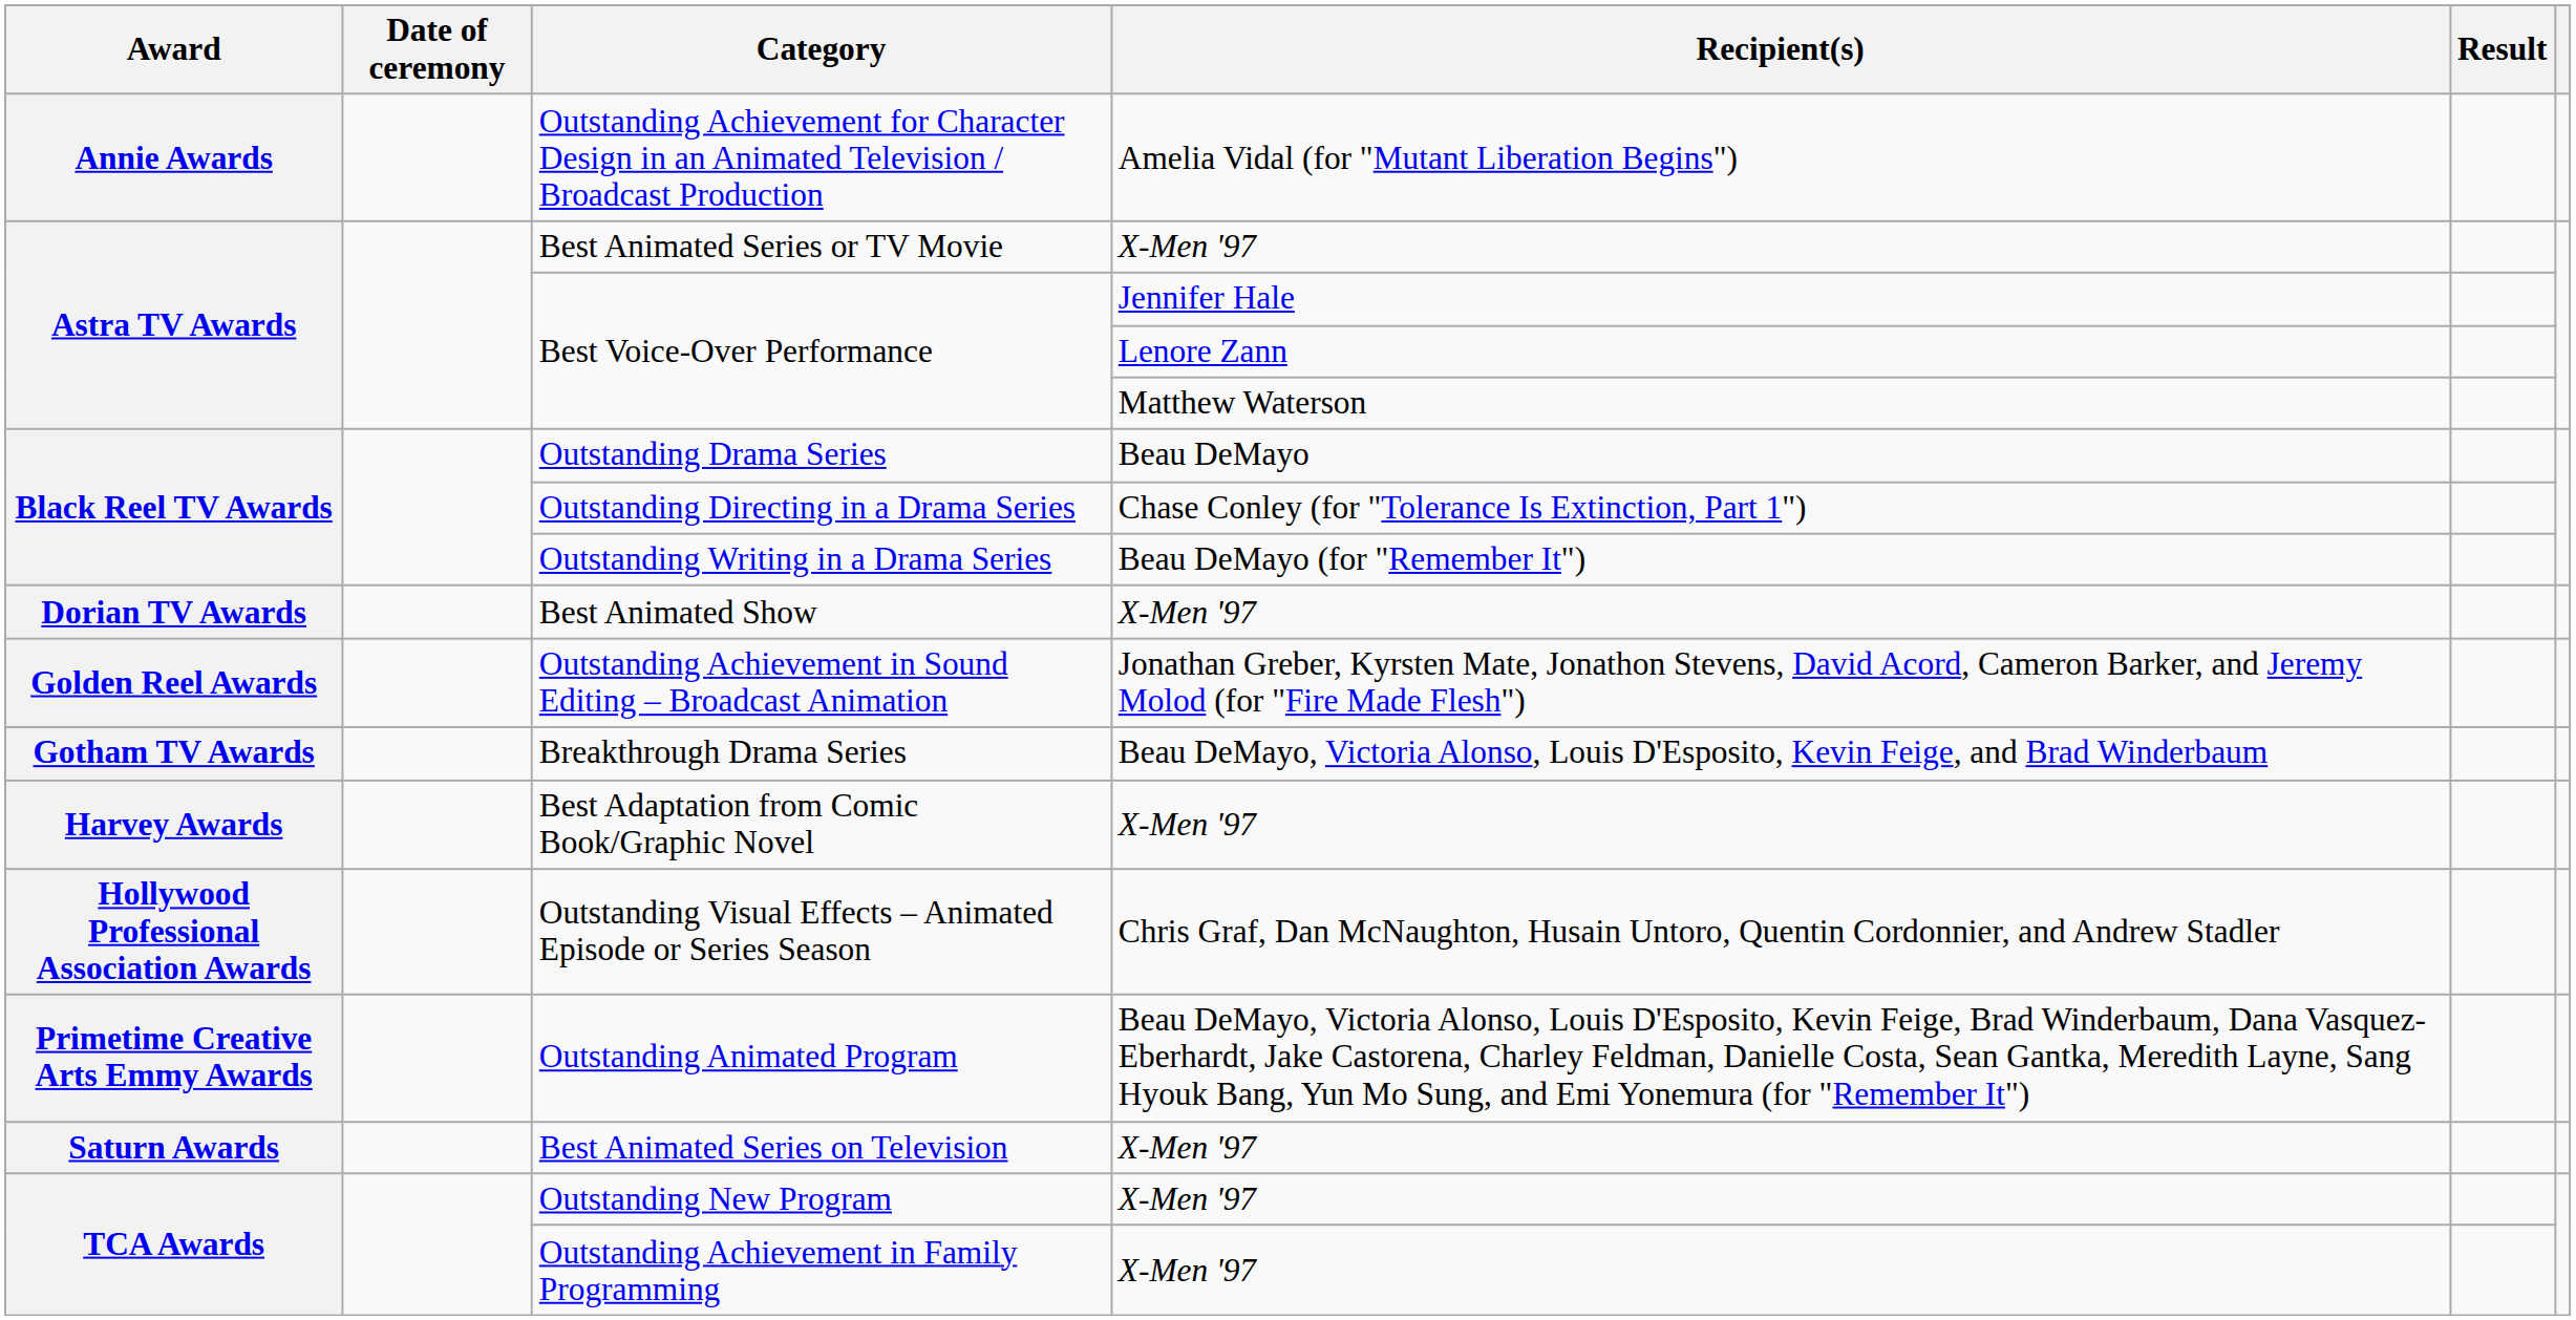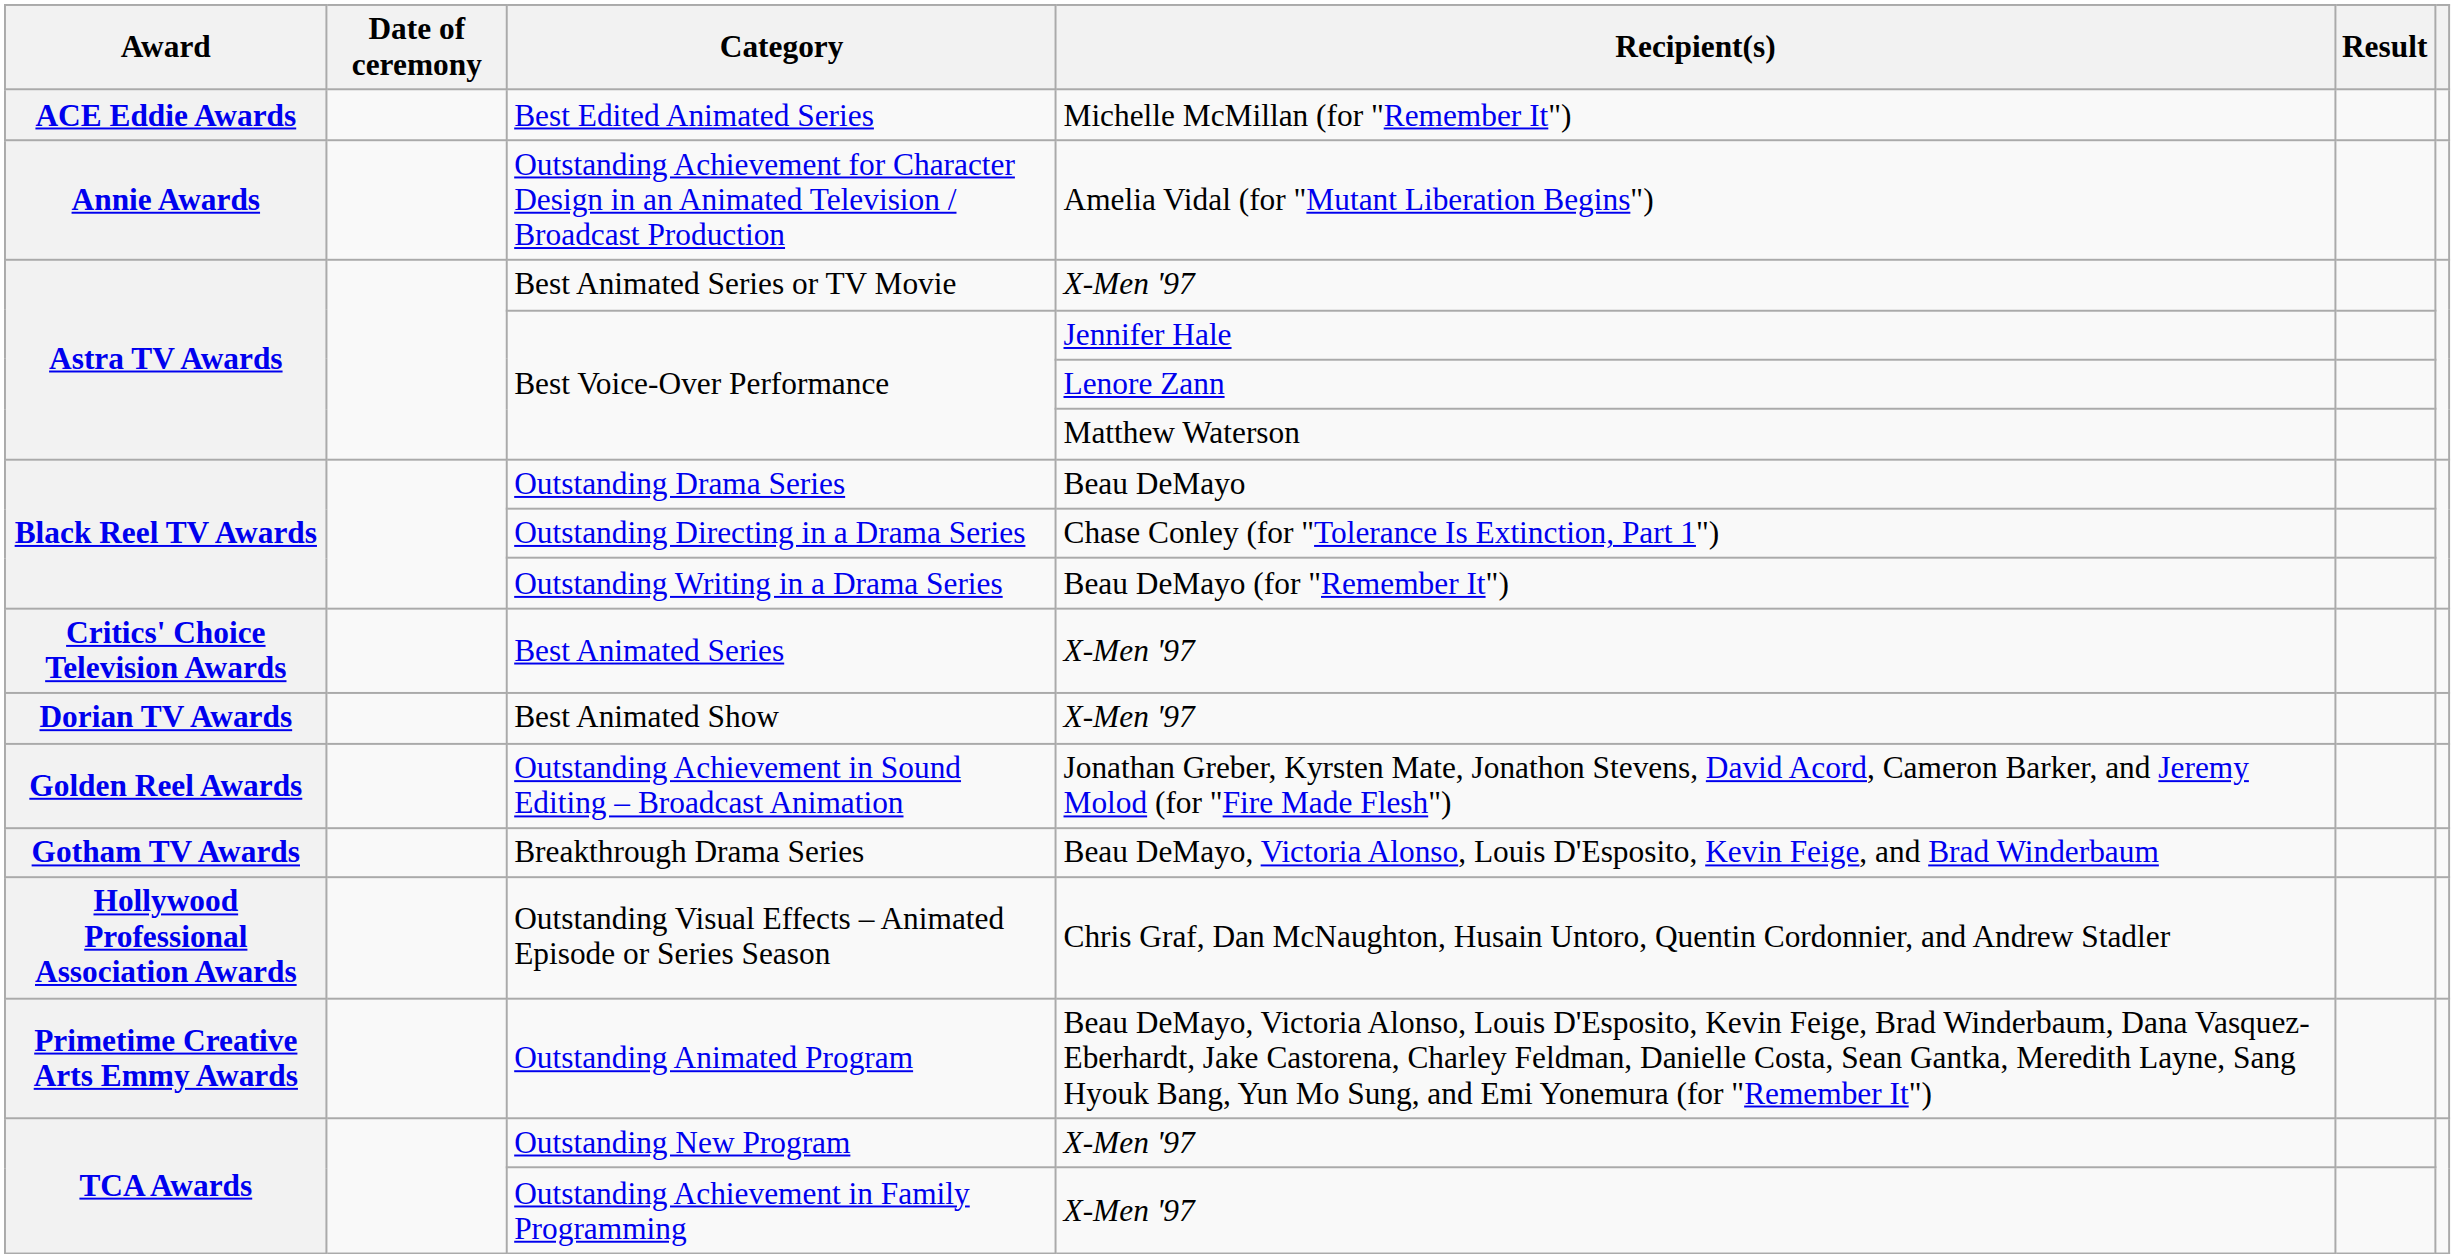+ row: ACE Eddie Awards | Best Edited Animated Series | Michelle McMillan (for "Remember It")
+ row: Critics' Choice Television Awards | Best Animated Series | X-Men '97
- row: Harvey Awards | Best Adaptation from Comic Book/Graphic Novel | X-Men '97
- row: Saturn Awards | Best Animated Series on Television | X-Men '97
